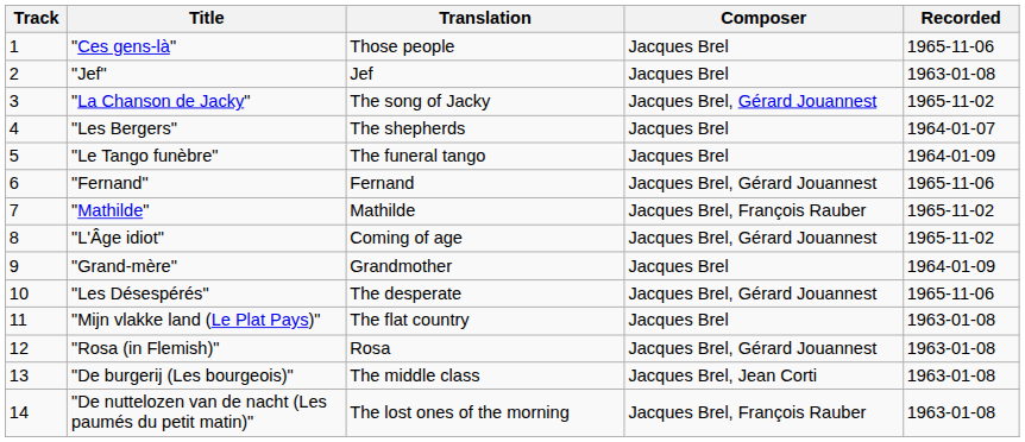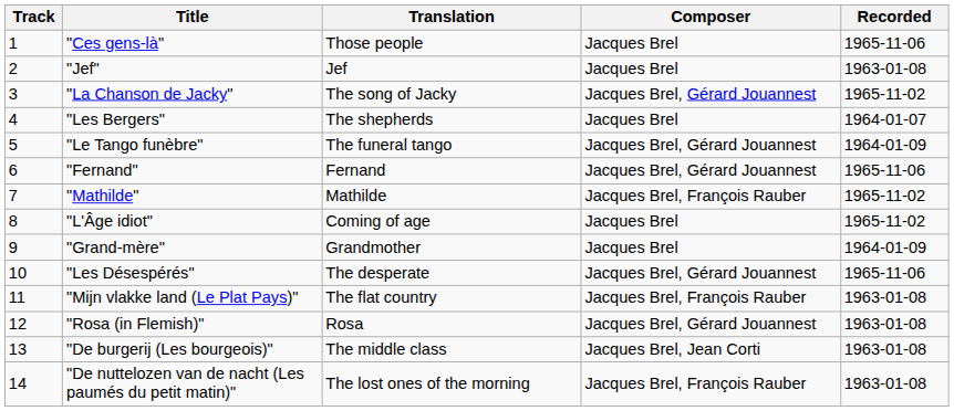"Le Tango funèbre" | Composer: Jacques Brel -> Jacques Brel, Gérard Jouannest
"L'Âge idiot" | Composer: Jacques Brel, Gérard Jouannest -> Jacques Brel
"Mijn vlakke land (Le Plat Pays)" | Composer: Jacques Brel -> Jacques Brel, François Rauber
